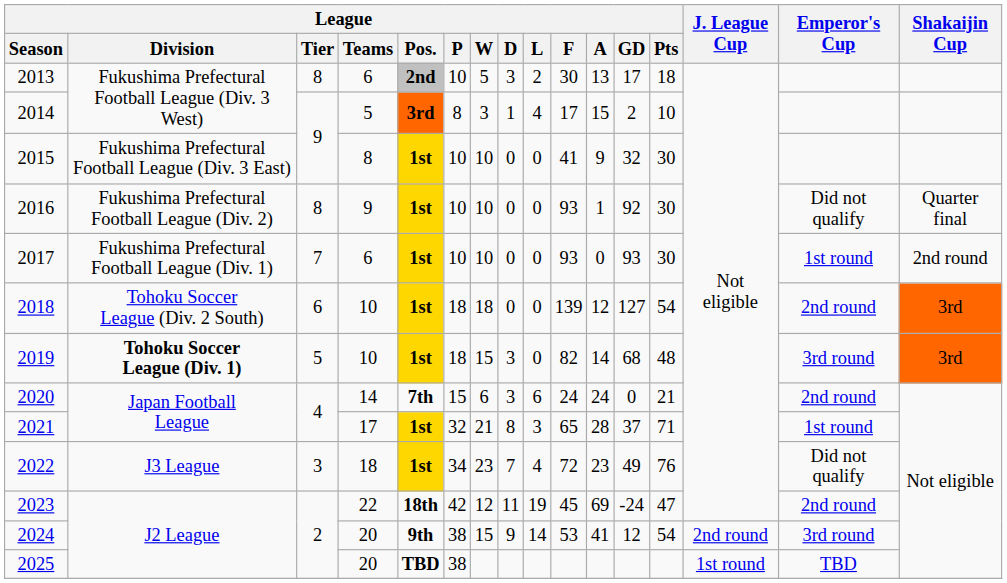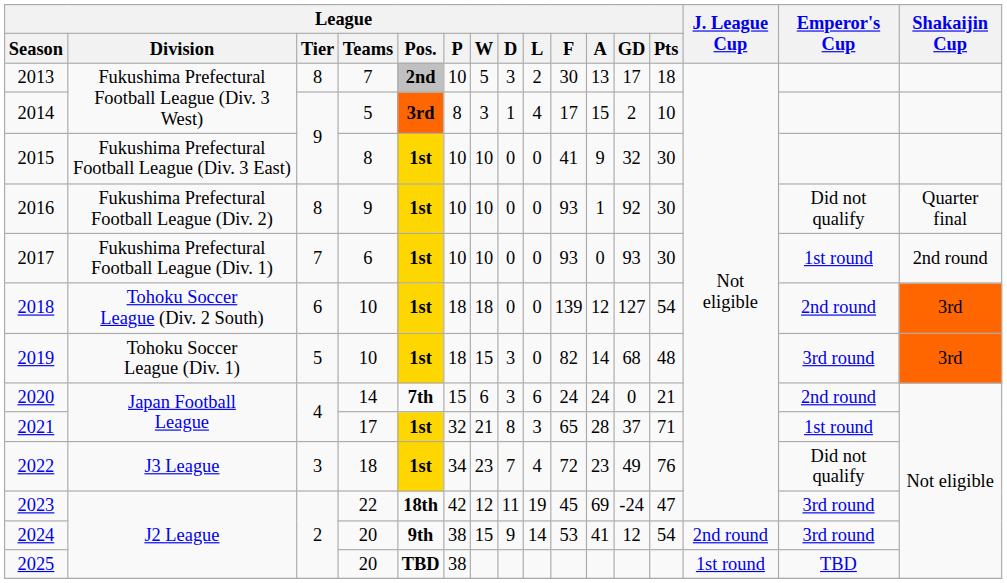2013 | League / Teams: 6 -> 7
2019 | League / Division: bold -> normal
2023 | Emperor's Cup: 2nd round -> 3rd round
